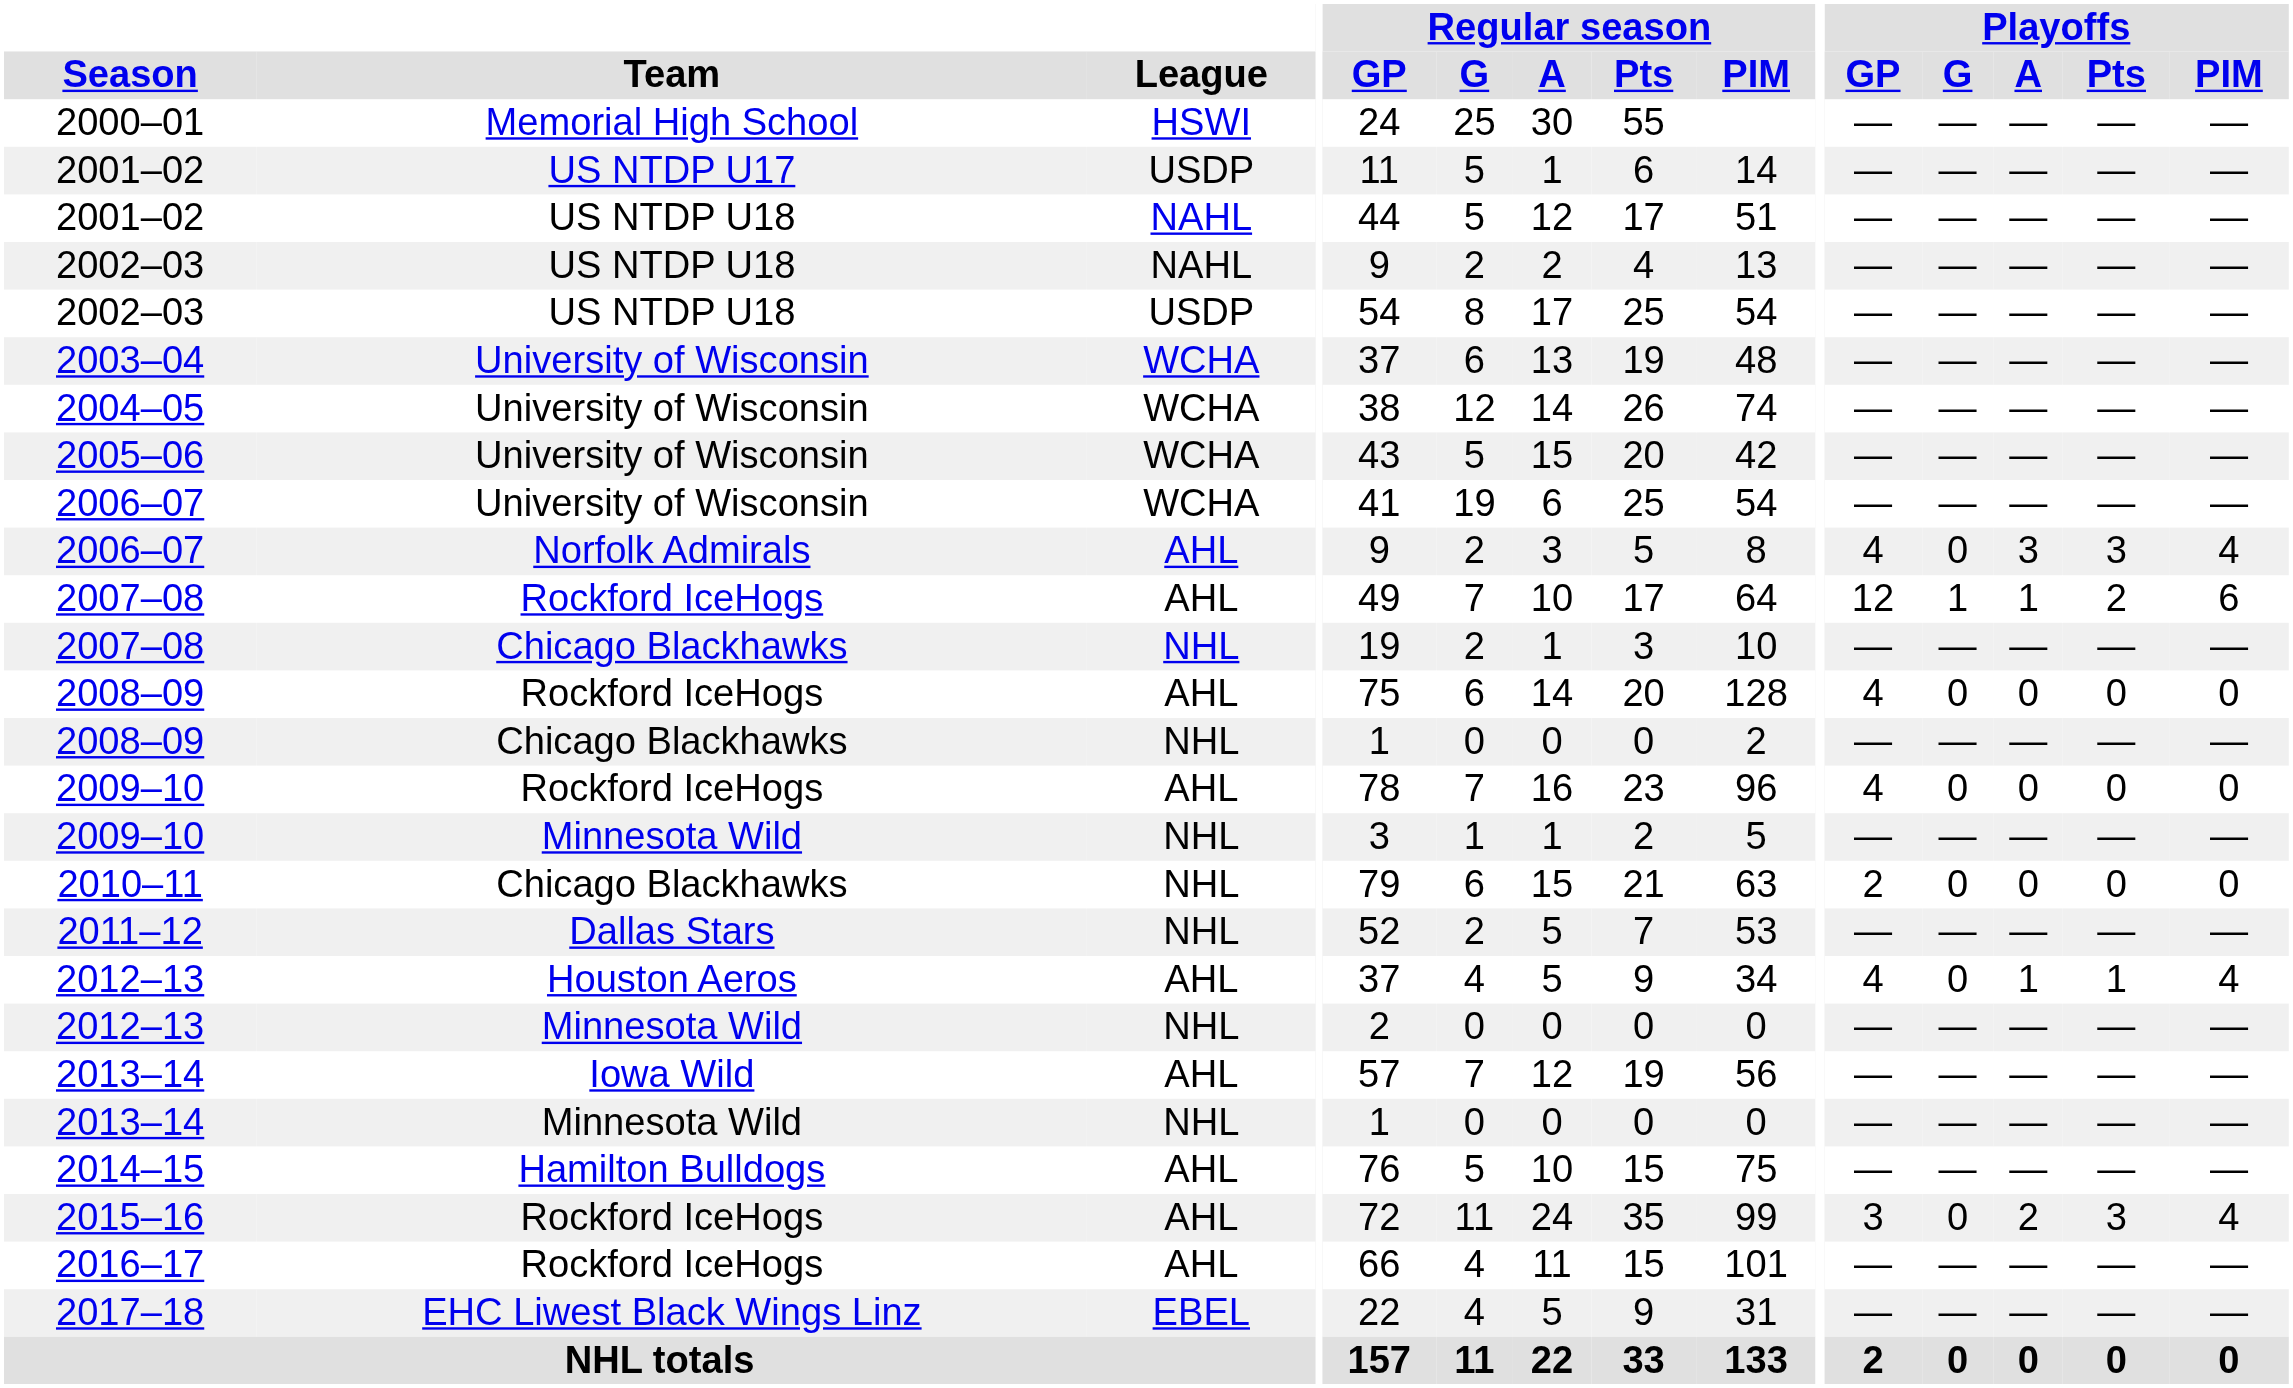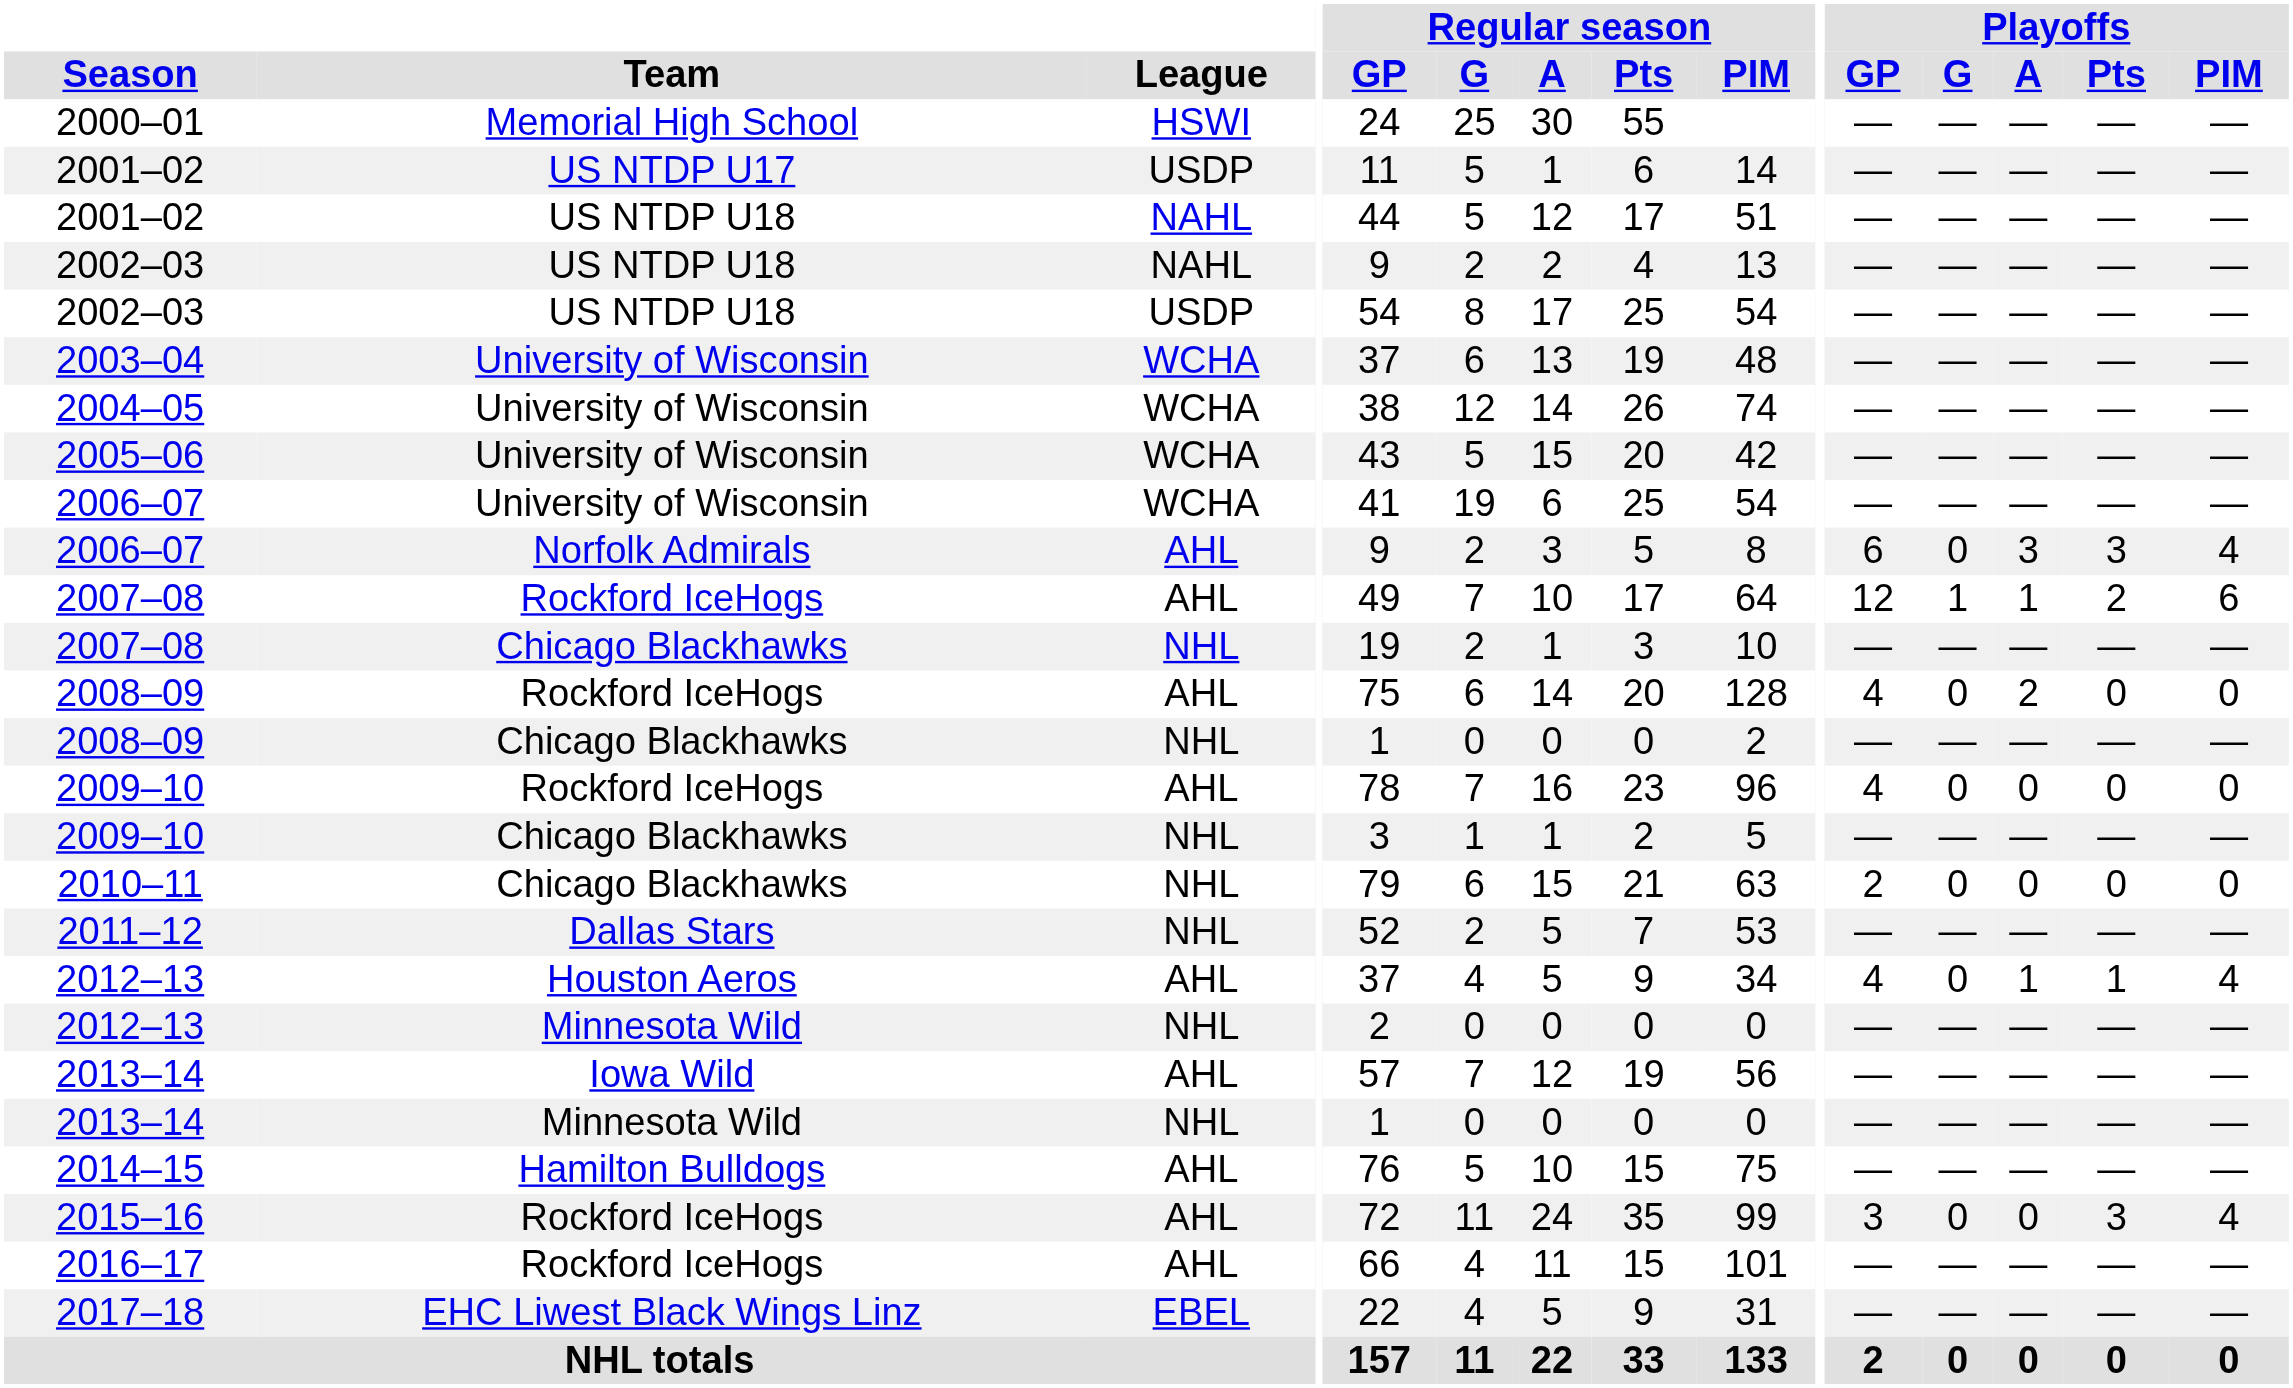2006–07 / AHL | Playoffs / GP: 4 -> 6
2008–09 / AHL | Playoffs / A: 0 -> 2
2009–10 / NHL | Team: Minnesota Wild -> Chicago Blackhawks
2015–16 | Playoffs / A: 2 -> 0
